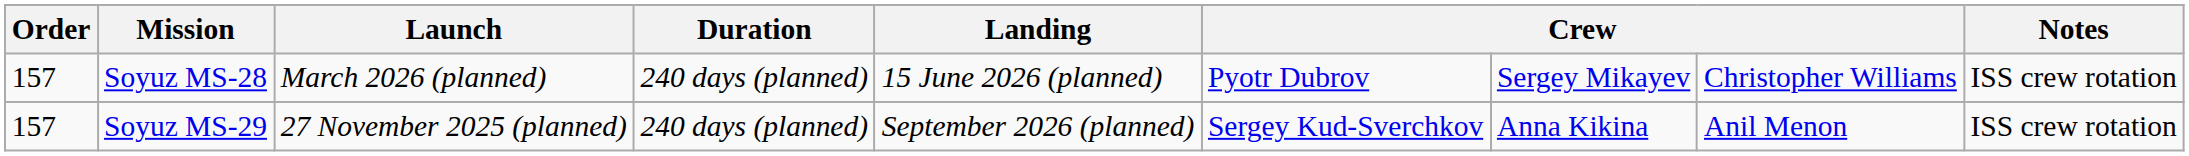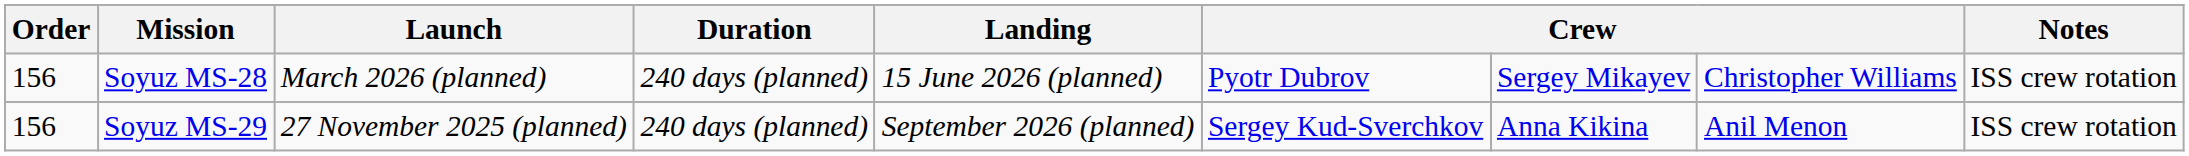Soyuz MS-28 | Order: 157 -> 156
Soyuz MS-29 | Order: 157 -> 156
